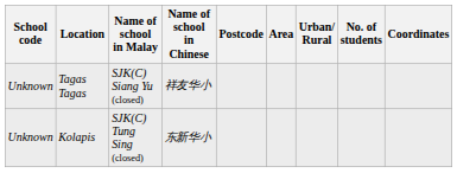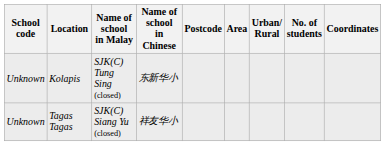rows swapped: Tagas Tagas <-> Kolapis
